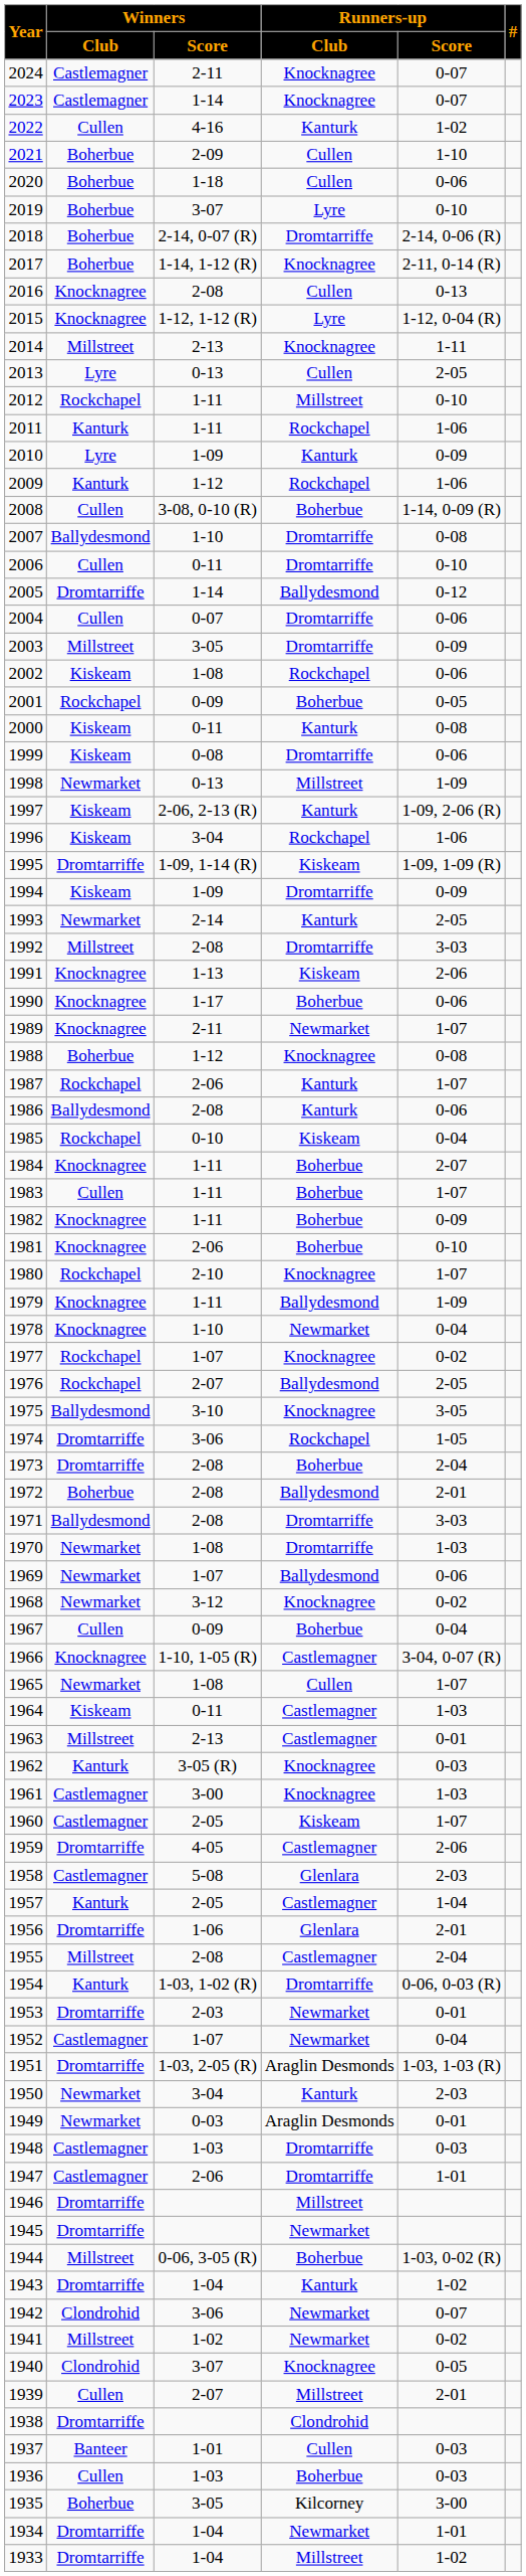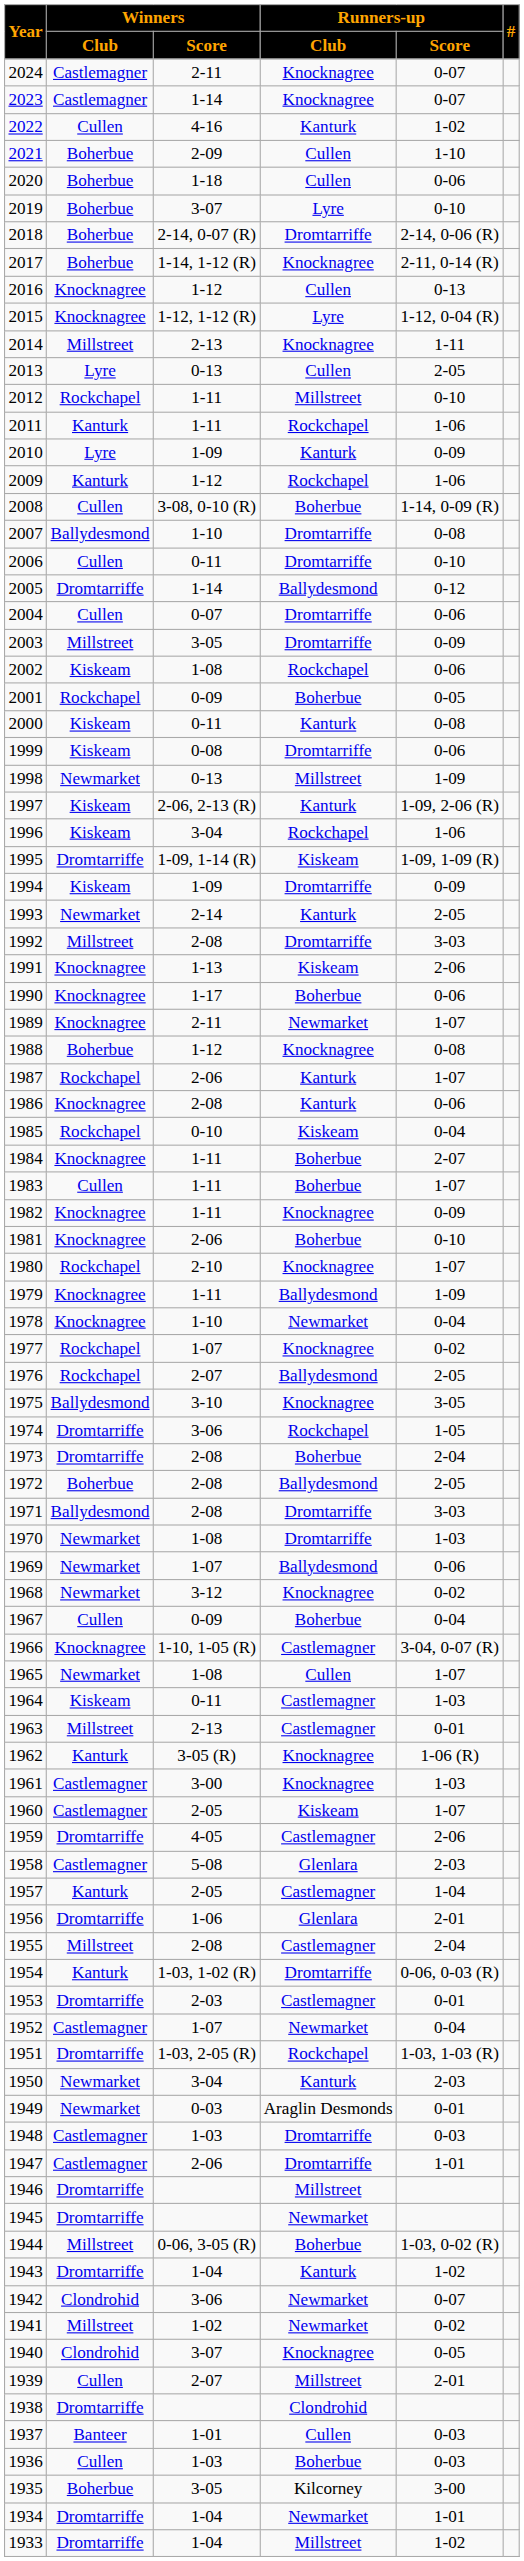2016 | Winners / Score: 2-08 -> 1-12
1986 | Winners / Club: Ballydesmond -> Knocknagree
1982 | Runners-up / Club: Boherbue -> Knocknagree
1972 | Runners-up / Score: 2-01 -> 2-05
1962 | Runners-up / Score: 0-03 -> 1-06 (R)
1953 | Runners-up / Club: Newmarket -> Castlemagner
1951 | Runners-up / Club: Araglin Desmonds -> Rockchapel
